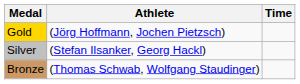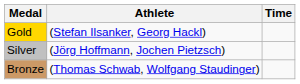Gold | Athlete: (Jörg Hoffmann, Jochen Pietzsch) -> (Stefan Ilsanker, Georg Hackl)
Silver | Athlete: (Stefan Ilsanker, Georg Hackl) -> (Jörg Hoffmann, Jochen Pietzsch)
